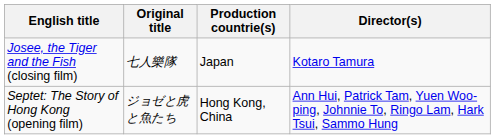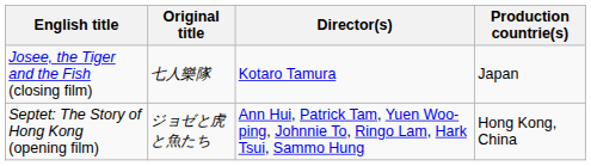columns swapped: Director(s) <-> Production countrie(s)
